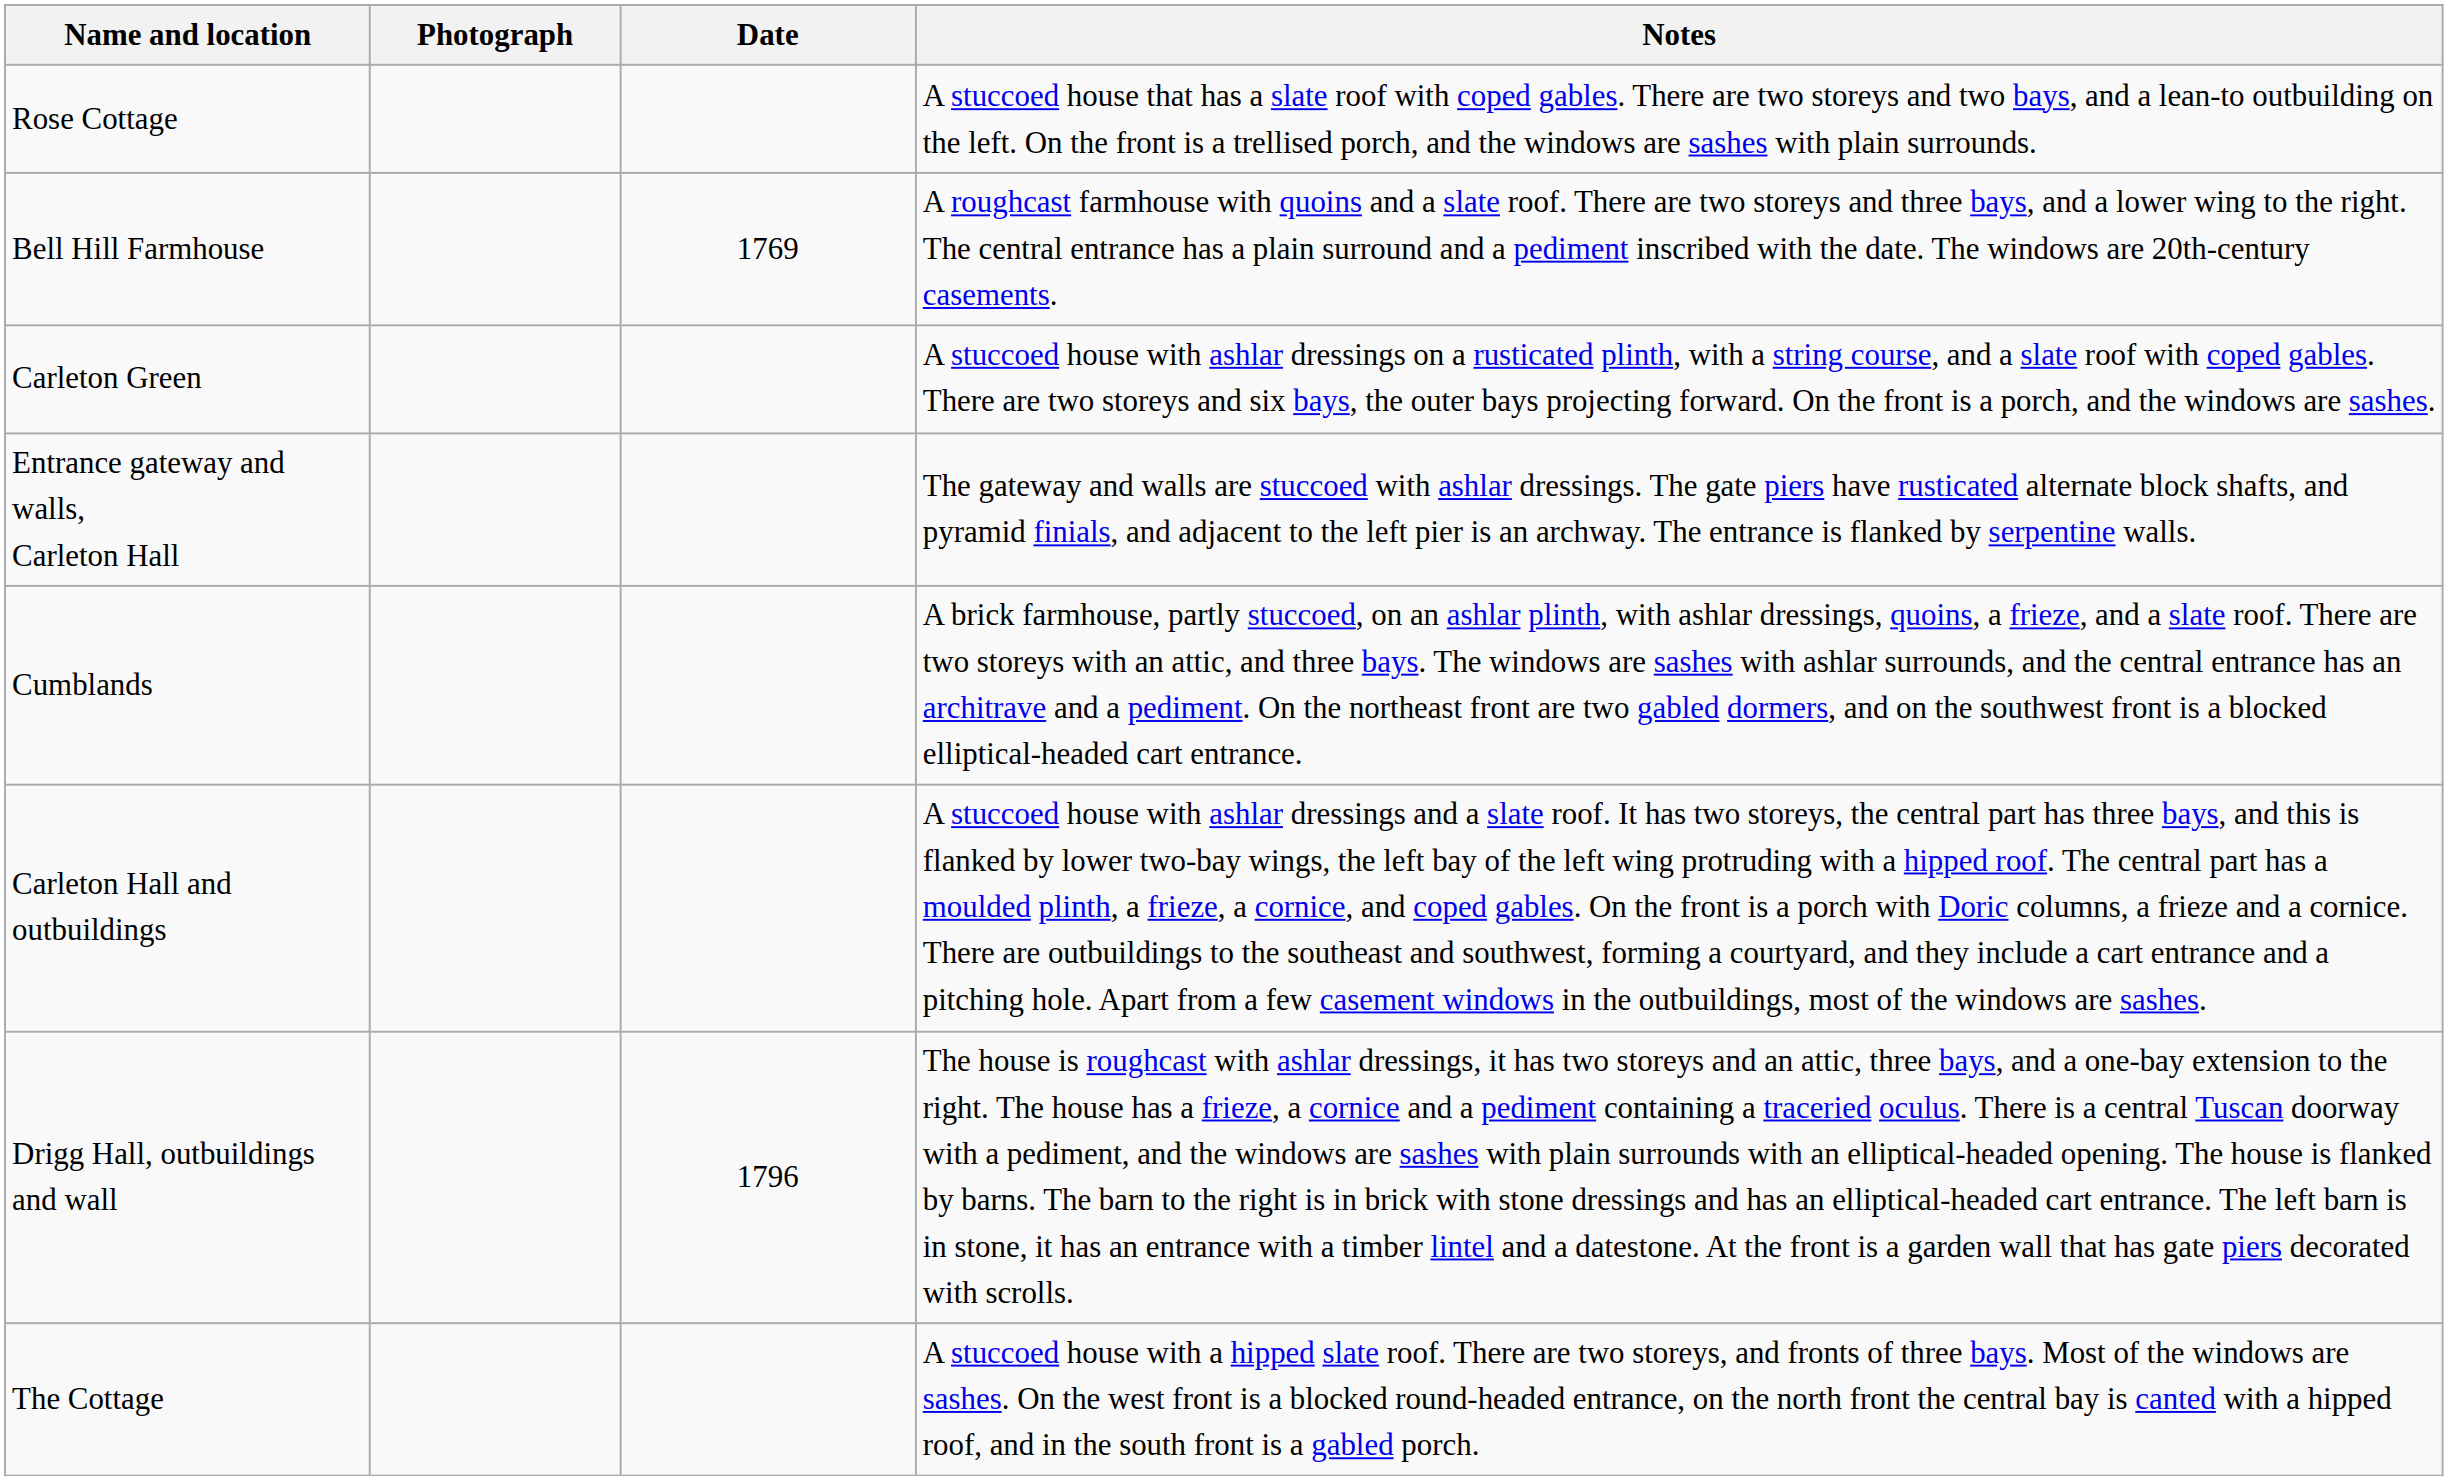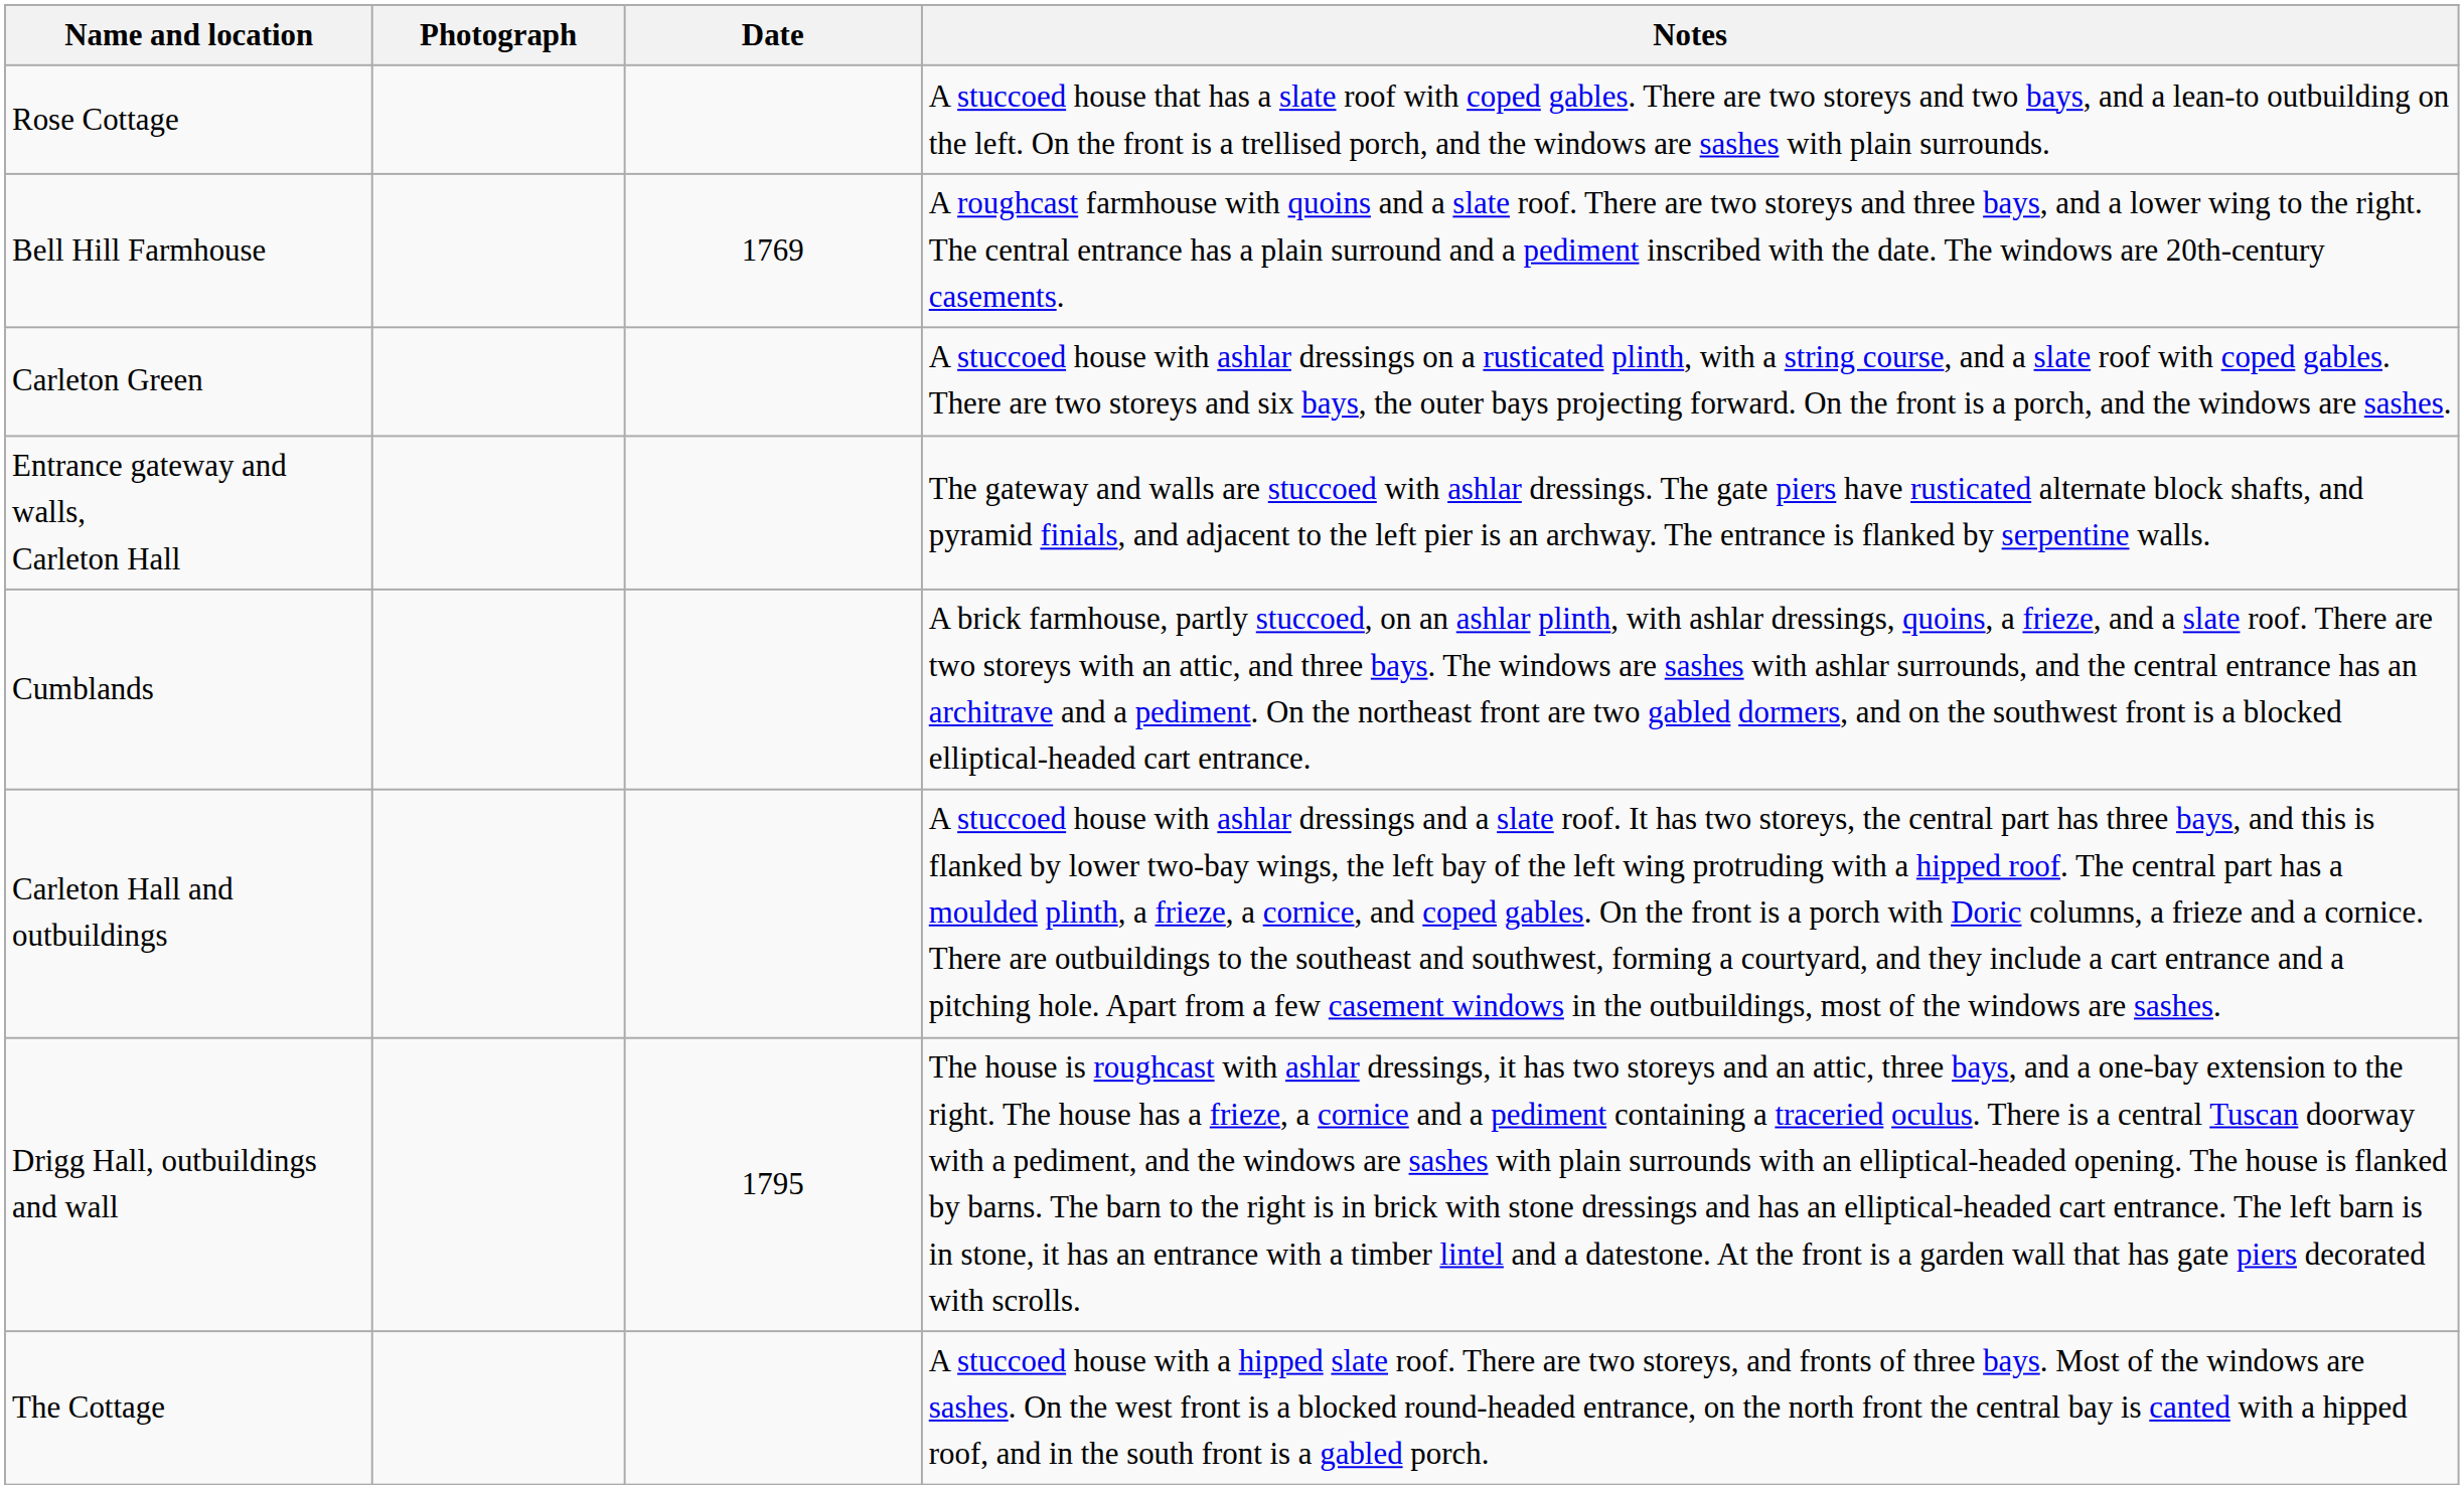Drigg Hall, outbuildings and wall | Date: 1796 -> 1795
